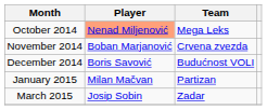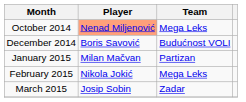- row: November 2014 | Boban Marjanović | Crvena zvezda
+ row: February 2015 | Nikola Jokić | Mega Leks
